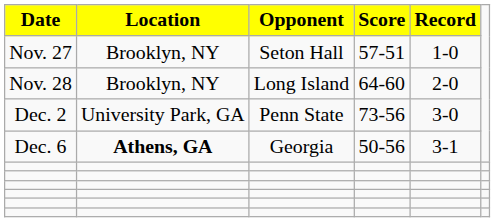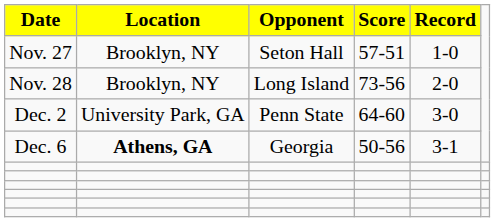Nov. 28 | Score: 64-60 -> 73-56
Dec. 2 | Score: 73-56 -> 64-60
